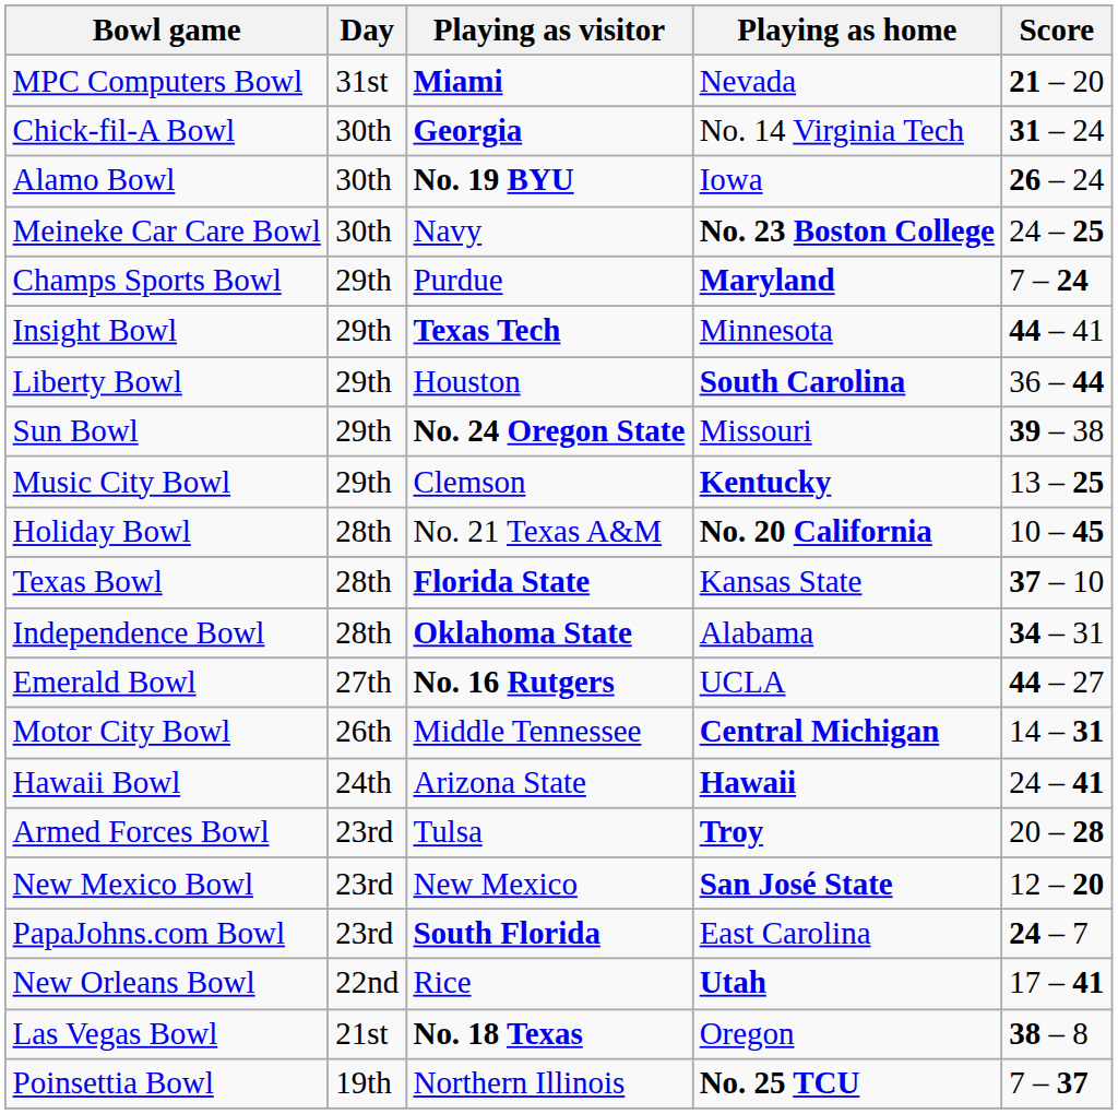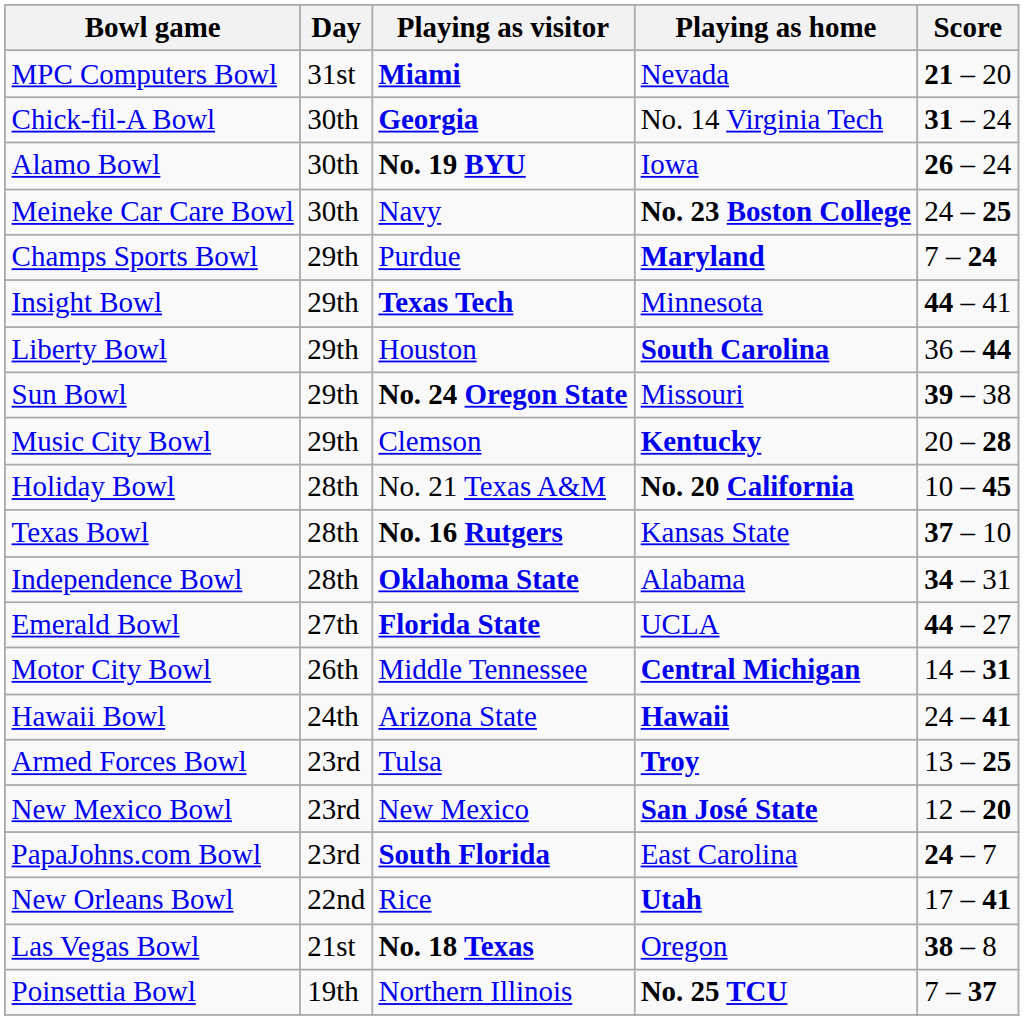Music City Bowl | Score: 13 – 25 -> 20 – 28
Texas Bowl | Playing as visitor: Florida State -> No. 16 Rutgers
Emerald Bowl | Playing as visitor: No. 16 Rutgers -> Florida State
Armed Forces Bowl | Score: 20 – 28 -> 13 – 25
